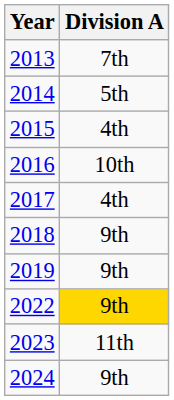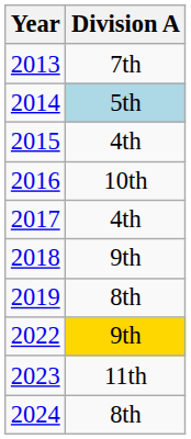2014 | Division A: no background -> lightblue background
2019 | Division A: 9th -> 8th
2024 | Division A: 9th -> 8th
